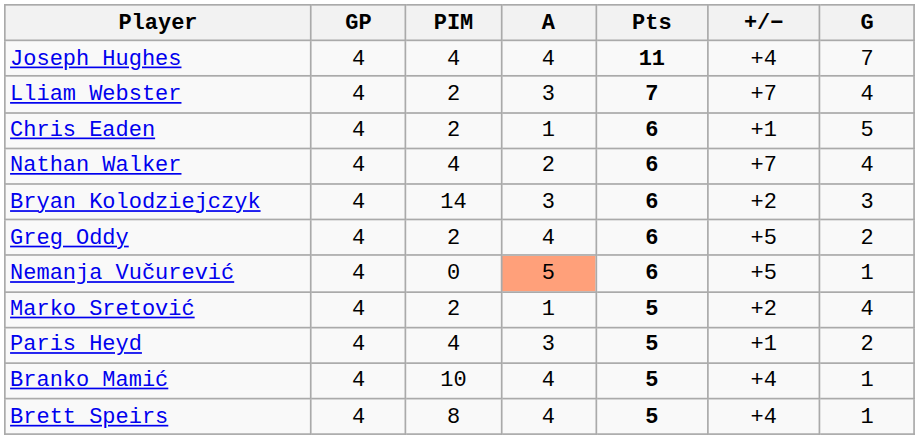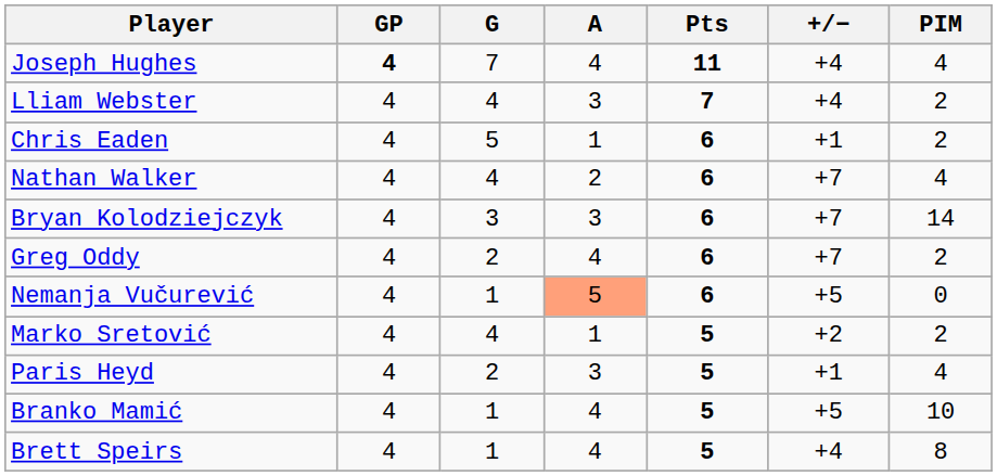columns swapped: G <-> PIM
Joseph Hughes | GP: normal -> bold
Lliam Webster | +/−: +7 -> +4
Bryan Kolodziejczyk | +/−: +2 -> +7
Greg Oddy | +/−: +5 -> +7
Branko Mamić | +/−: +4 -> +5
